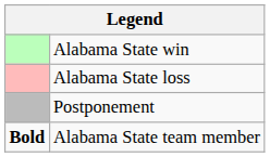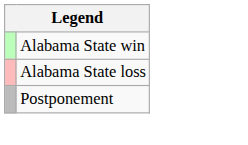- row: Bold | Alabama State team member
